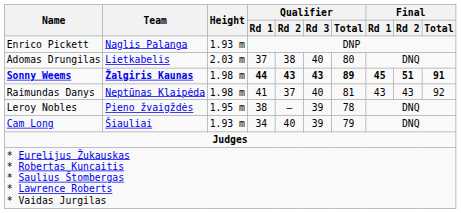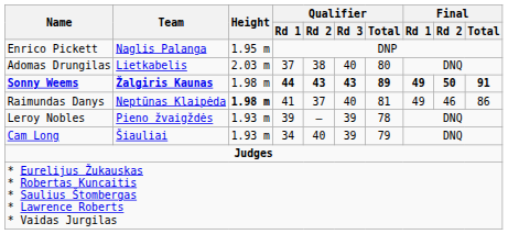Enrico Pickett | Height: 1.93 m -> 1.95 m
Sonny Weems | Final / Rd 1: 45 -> 49
Sonny Weems | Final / Rd 2: 51 -> 50
Raimundas Danys | Height: normal -> bold
Raimundas Danys | Final / Rd 1: 43 -> 49
Raimundas Danys | Final / Rd 2: 43 -> 46
Raimundas Danys | Final / Total: 92 -> 86
Leroy Nobles | Height: 1.95 m -> 1.93 m
Leroy Nobles | Qualifier / Rd 1: 38 -> 39
